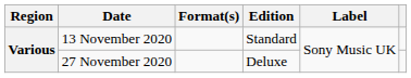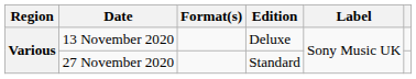13 November 2020 | Edition: Standard -> Deluxe
27 November 2020 | Edition: Deluxe -> Standard
